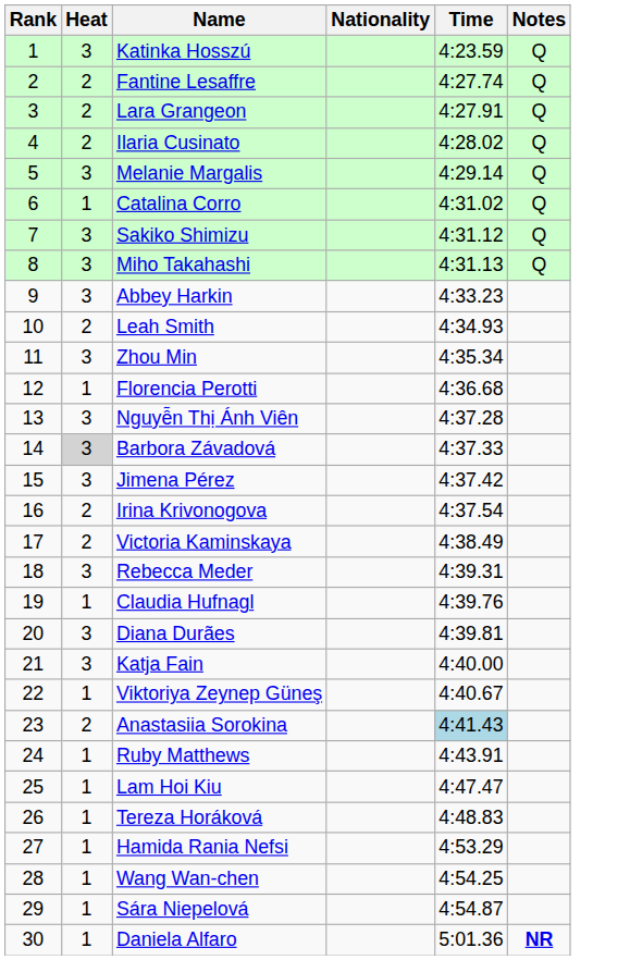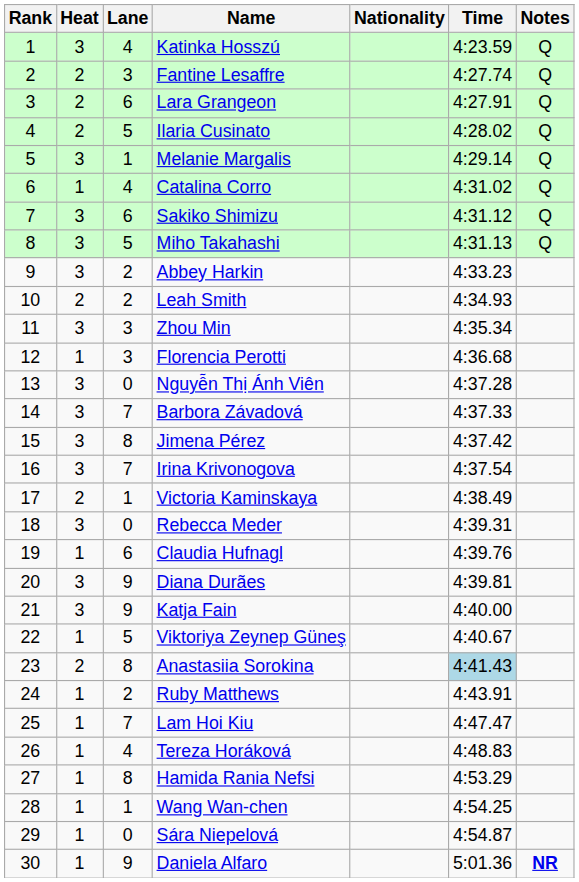+ column: Lane | 4 | 3 | 6 | 5 | 1 | 4 | 6 | 5 | 2 | 2 | 3 | 3 | 0 | 7 | 8 | 7 | 1 | 0 | 6 | 9 | 9 | 5 | 8 | 2 | 7 | 4 | 8 | 1 | 0 | 9
Barbora Závadová | Heat: lightgrey background -> no background
Irina Krivonogova | Heat: 2 -> 3
